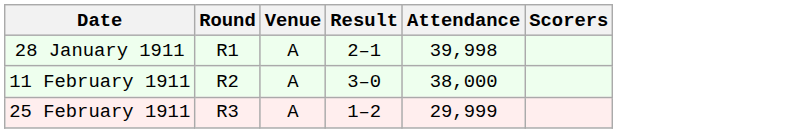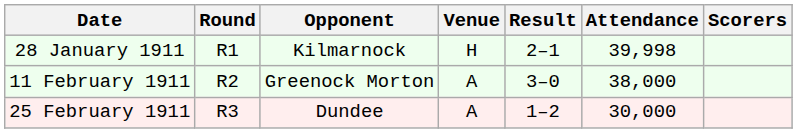+ column: Opponent | Kilmarnock | Greenock Morton | Dundee
28 January 1911 | Venue: A -> H
25 February 1911 | Attendance: 29,999 -> 30,000
